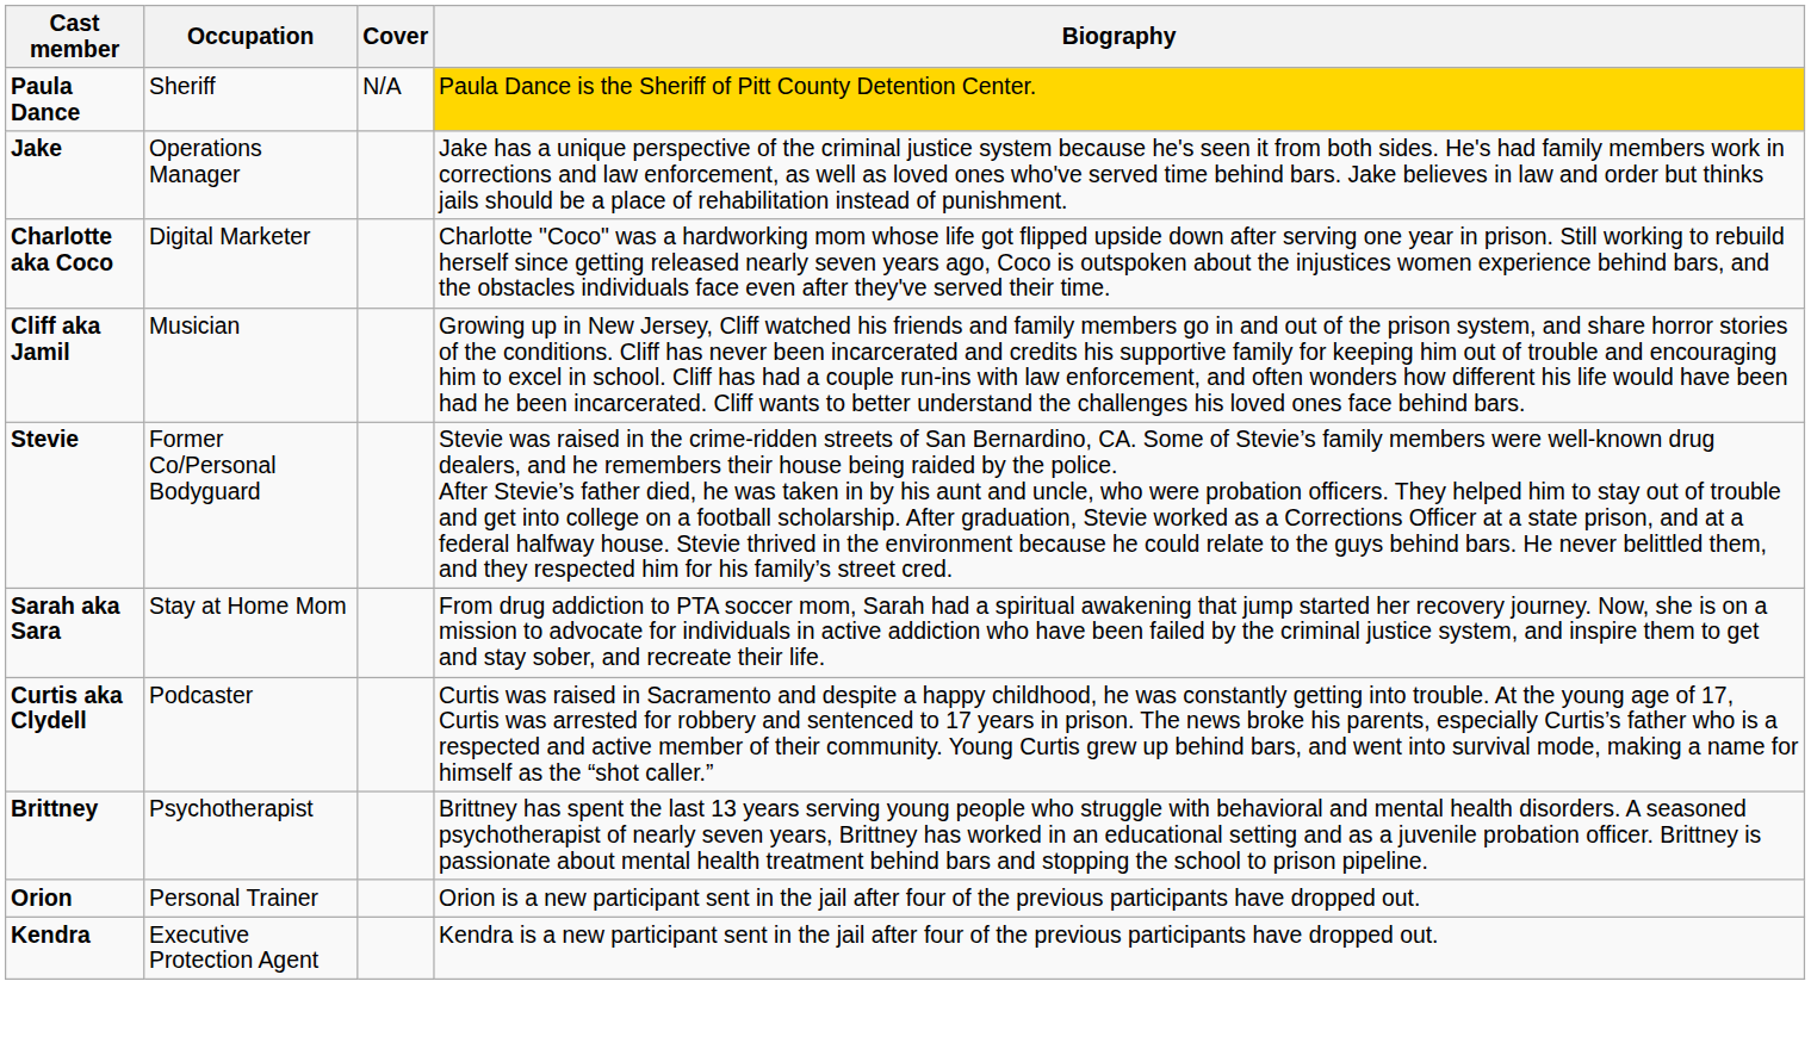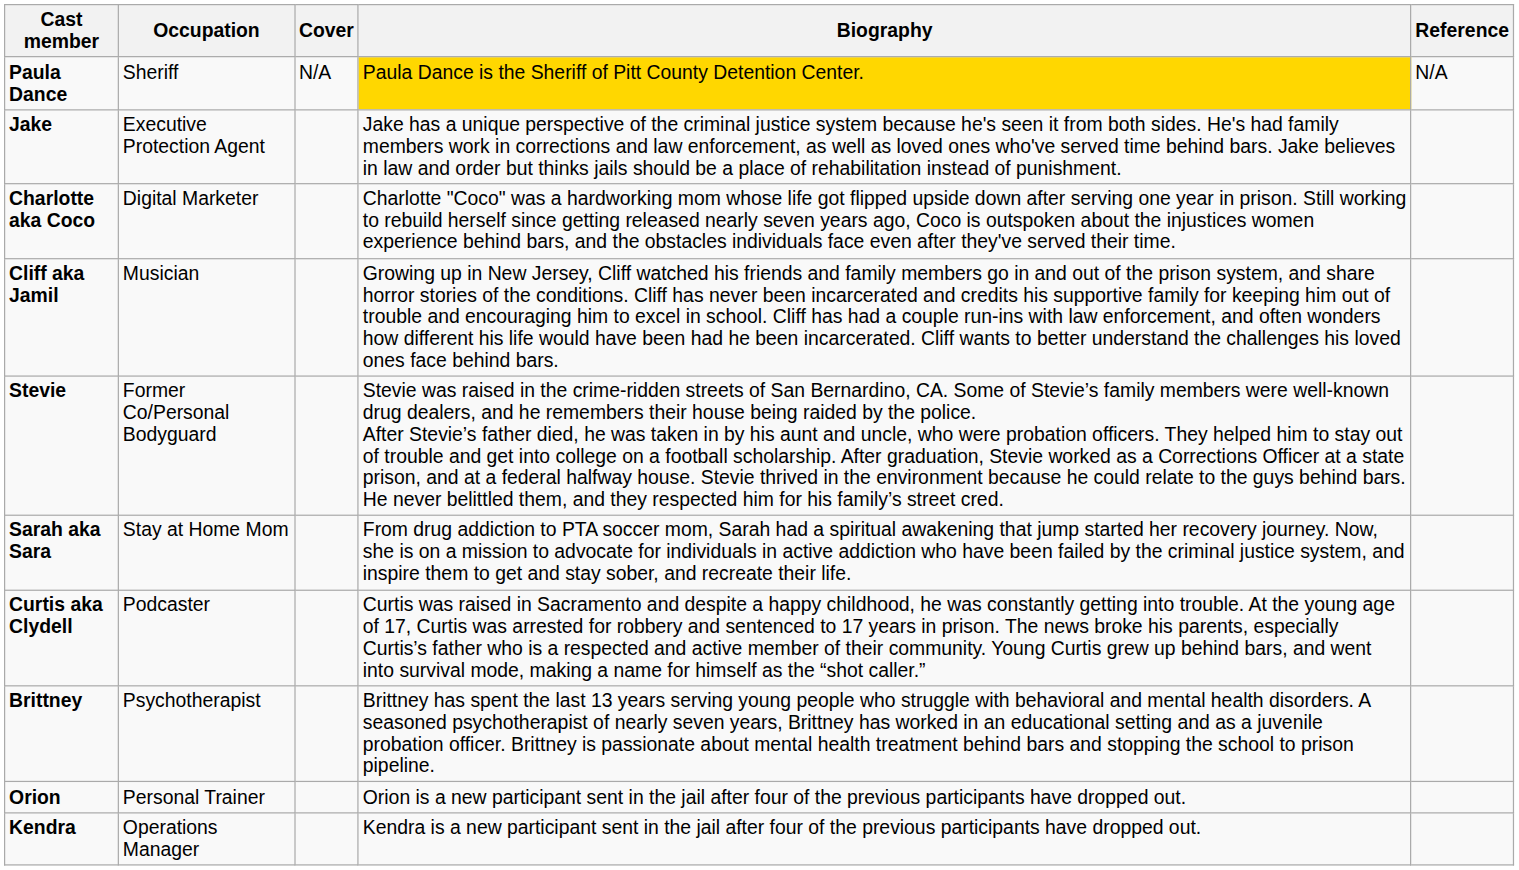+ column: Reference | N/A
Jake | Occupation: Operations Manager -> Executive Protection Agent
Kendra | Occupation: Executive Protection Agent -> Operations Manager
